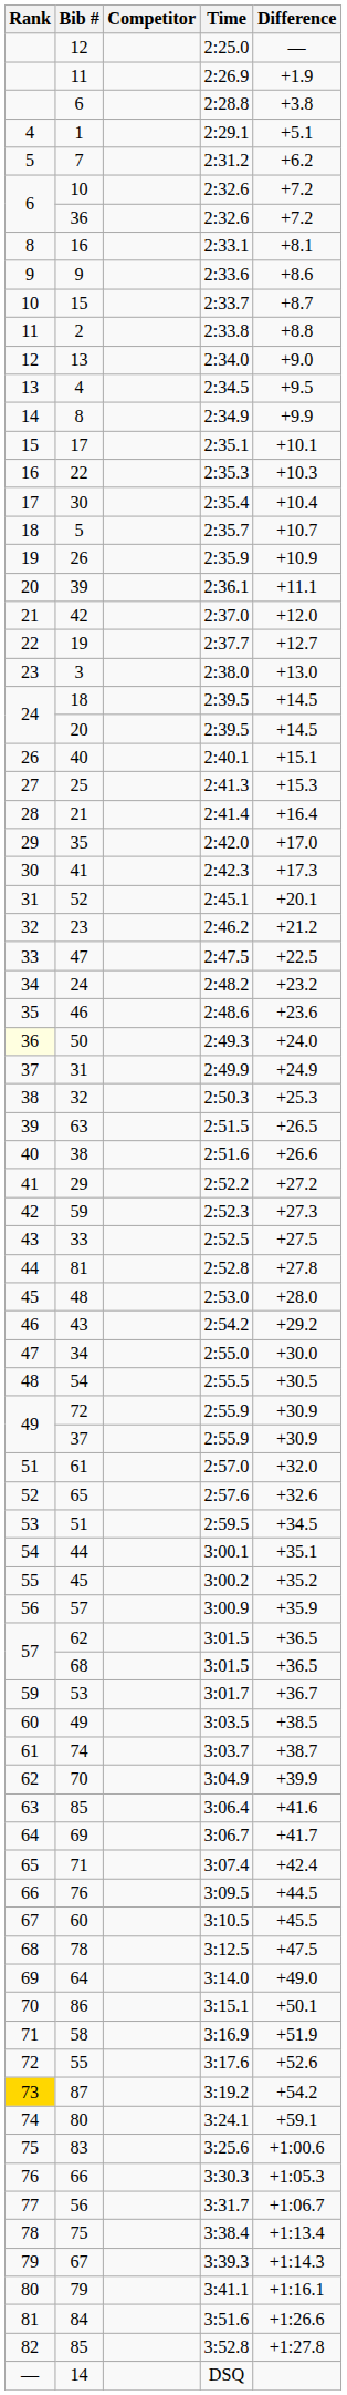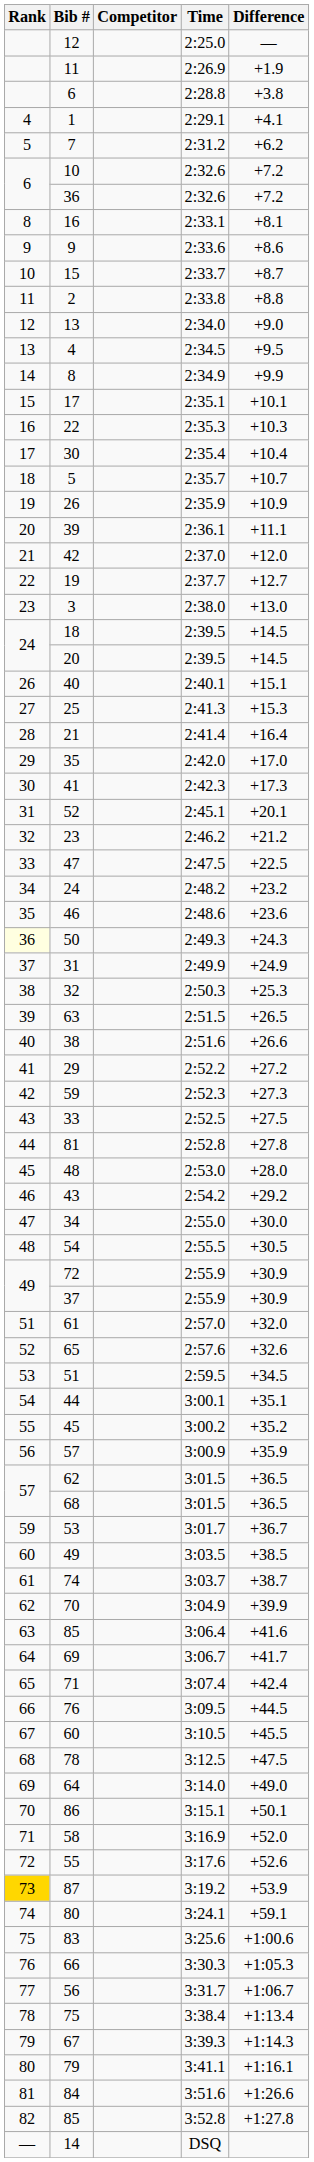1 | Difference: +5.1 -> +4.1
50 | Difference: +24.0 -> +24.3
58 | Difference: +51.9 -> +52.0
87 | Difference: +54.2 -> +53.9
